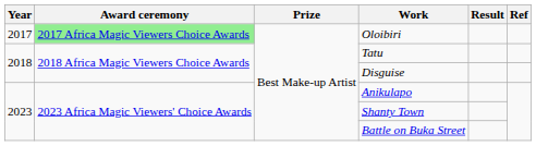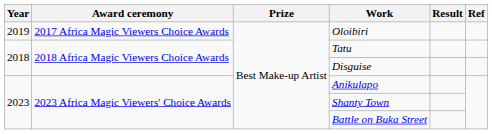Oloibiri | Year: 2017 -> 2019
Oloibiri | Award ceremony: lightgreen background -> no background
